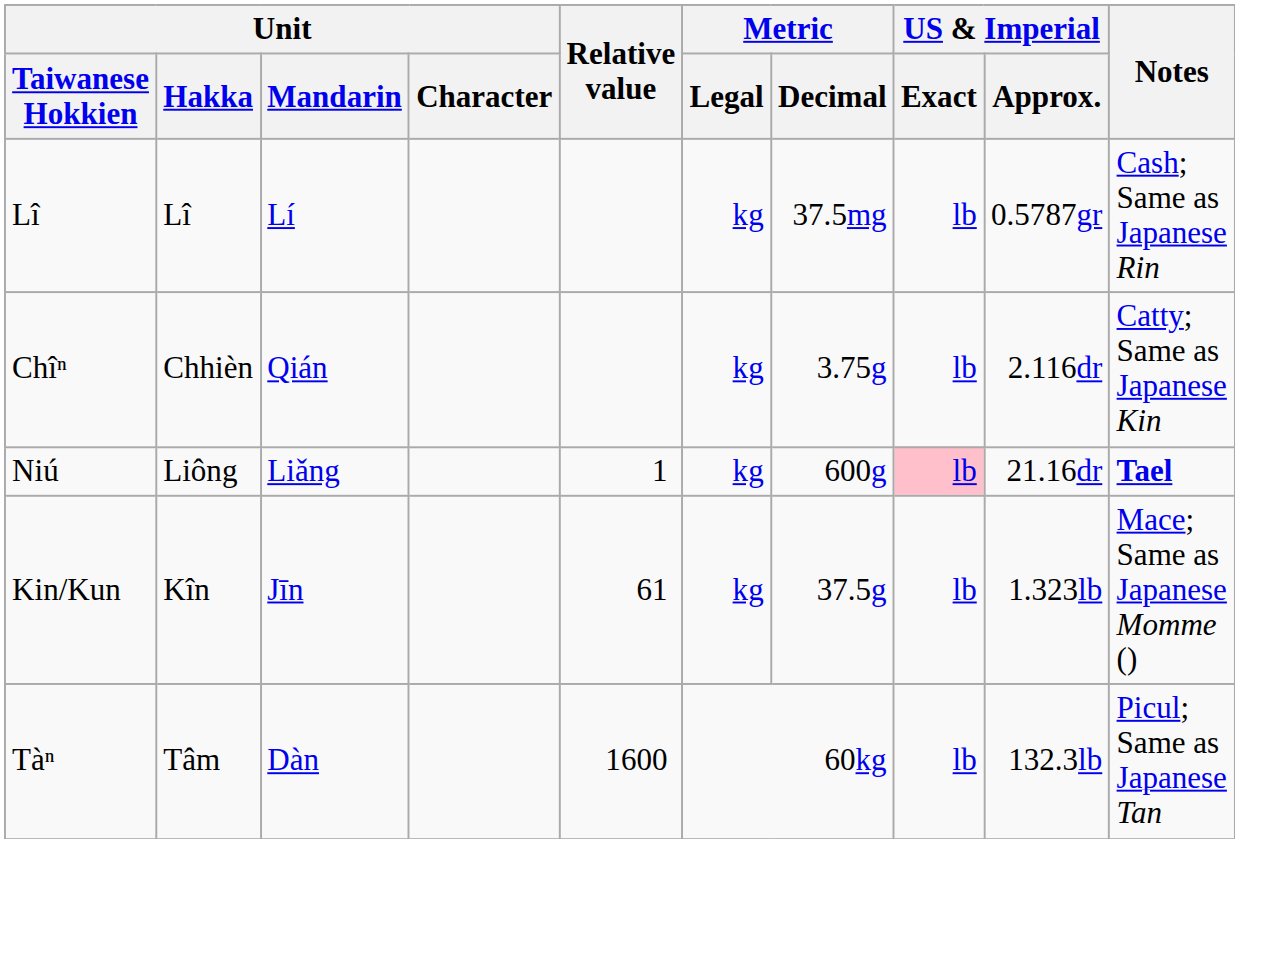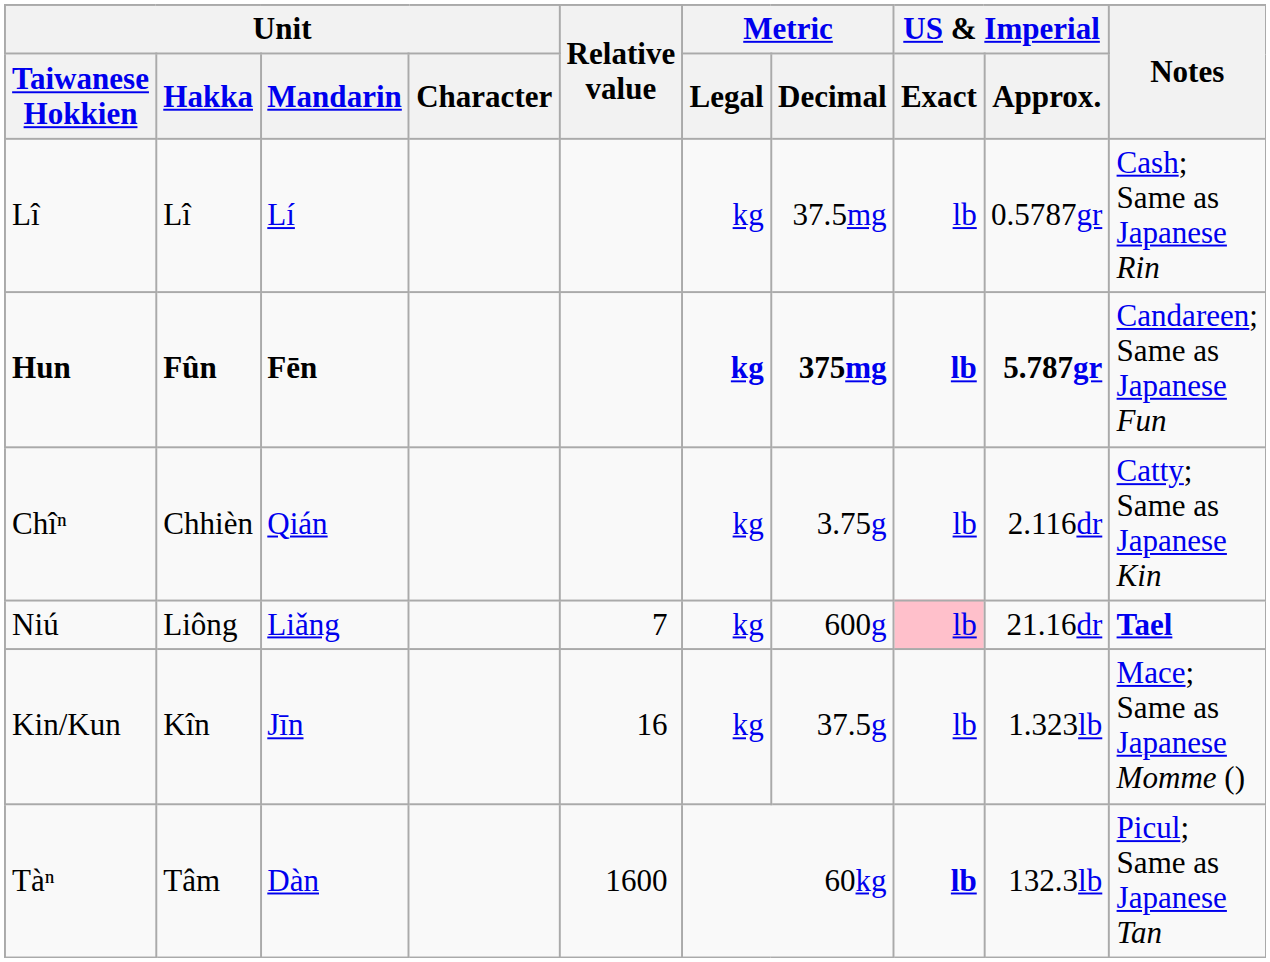+ row: Hun | Fûn | Fēn | kg | 375mg | lb | 5.787gr | Candareen; Same as Japanese Fun
Niú | Relative value: 1 -> 7
Kin/Kun | Relative value: 61 -> 16
Tàⁿ | US & Imperial / Exact: normal -> bold
